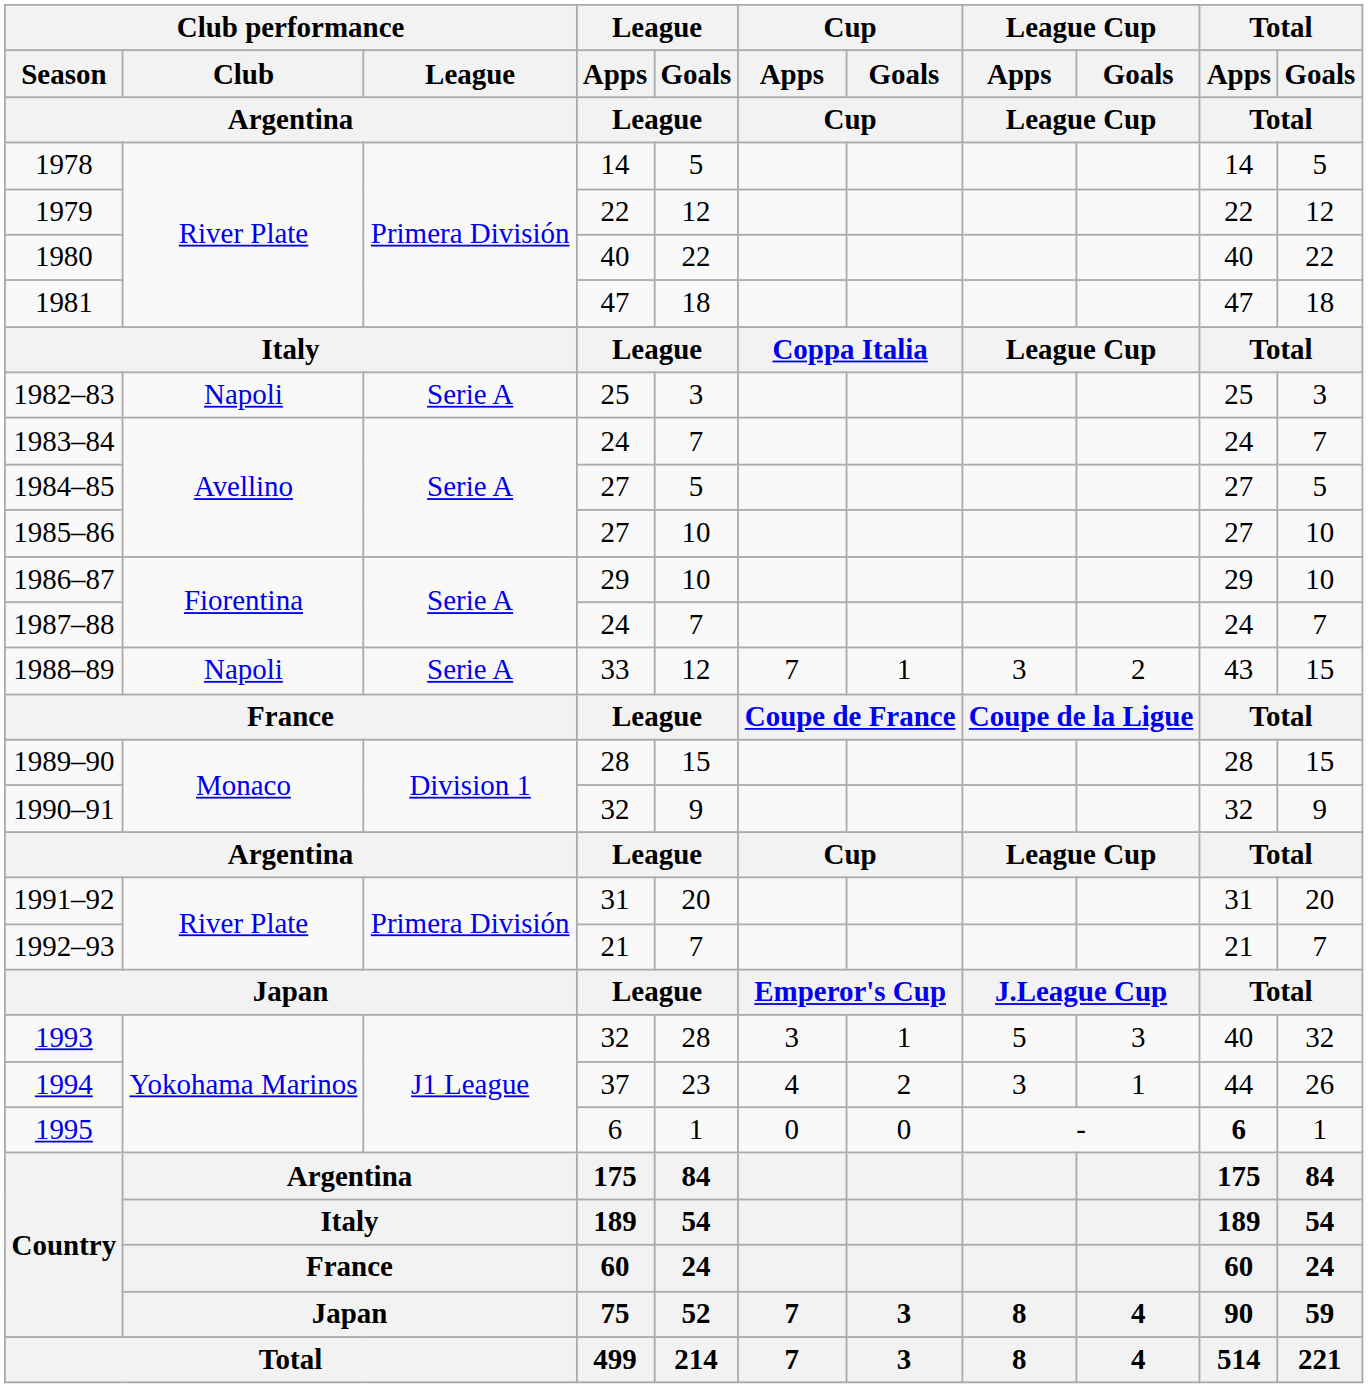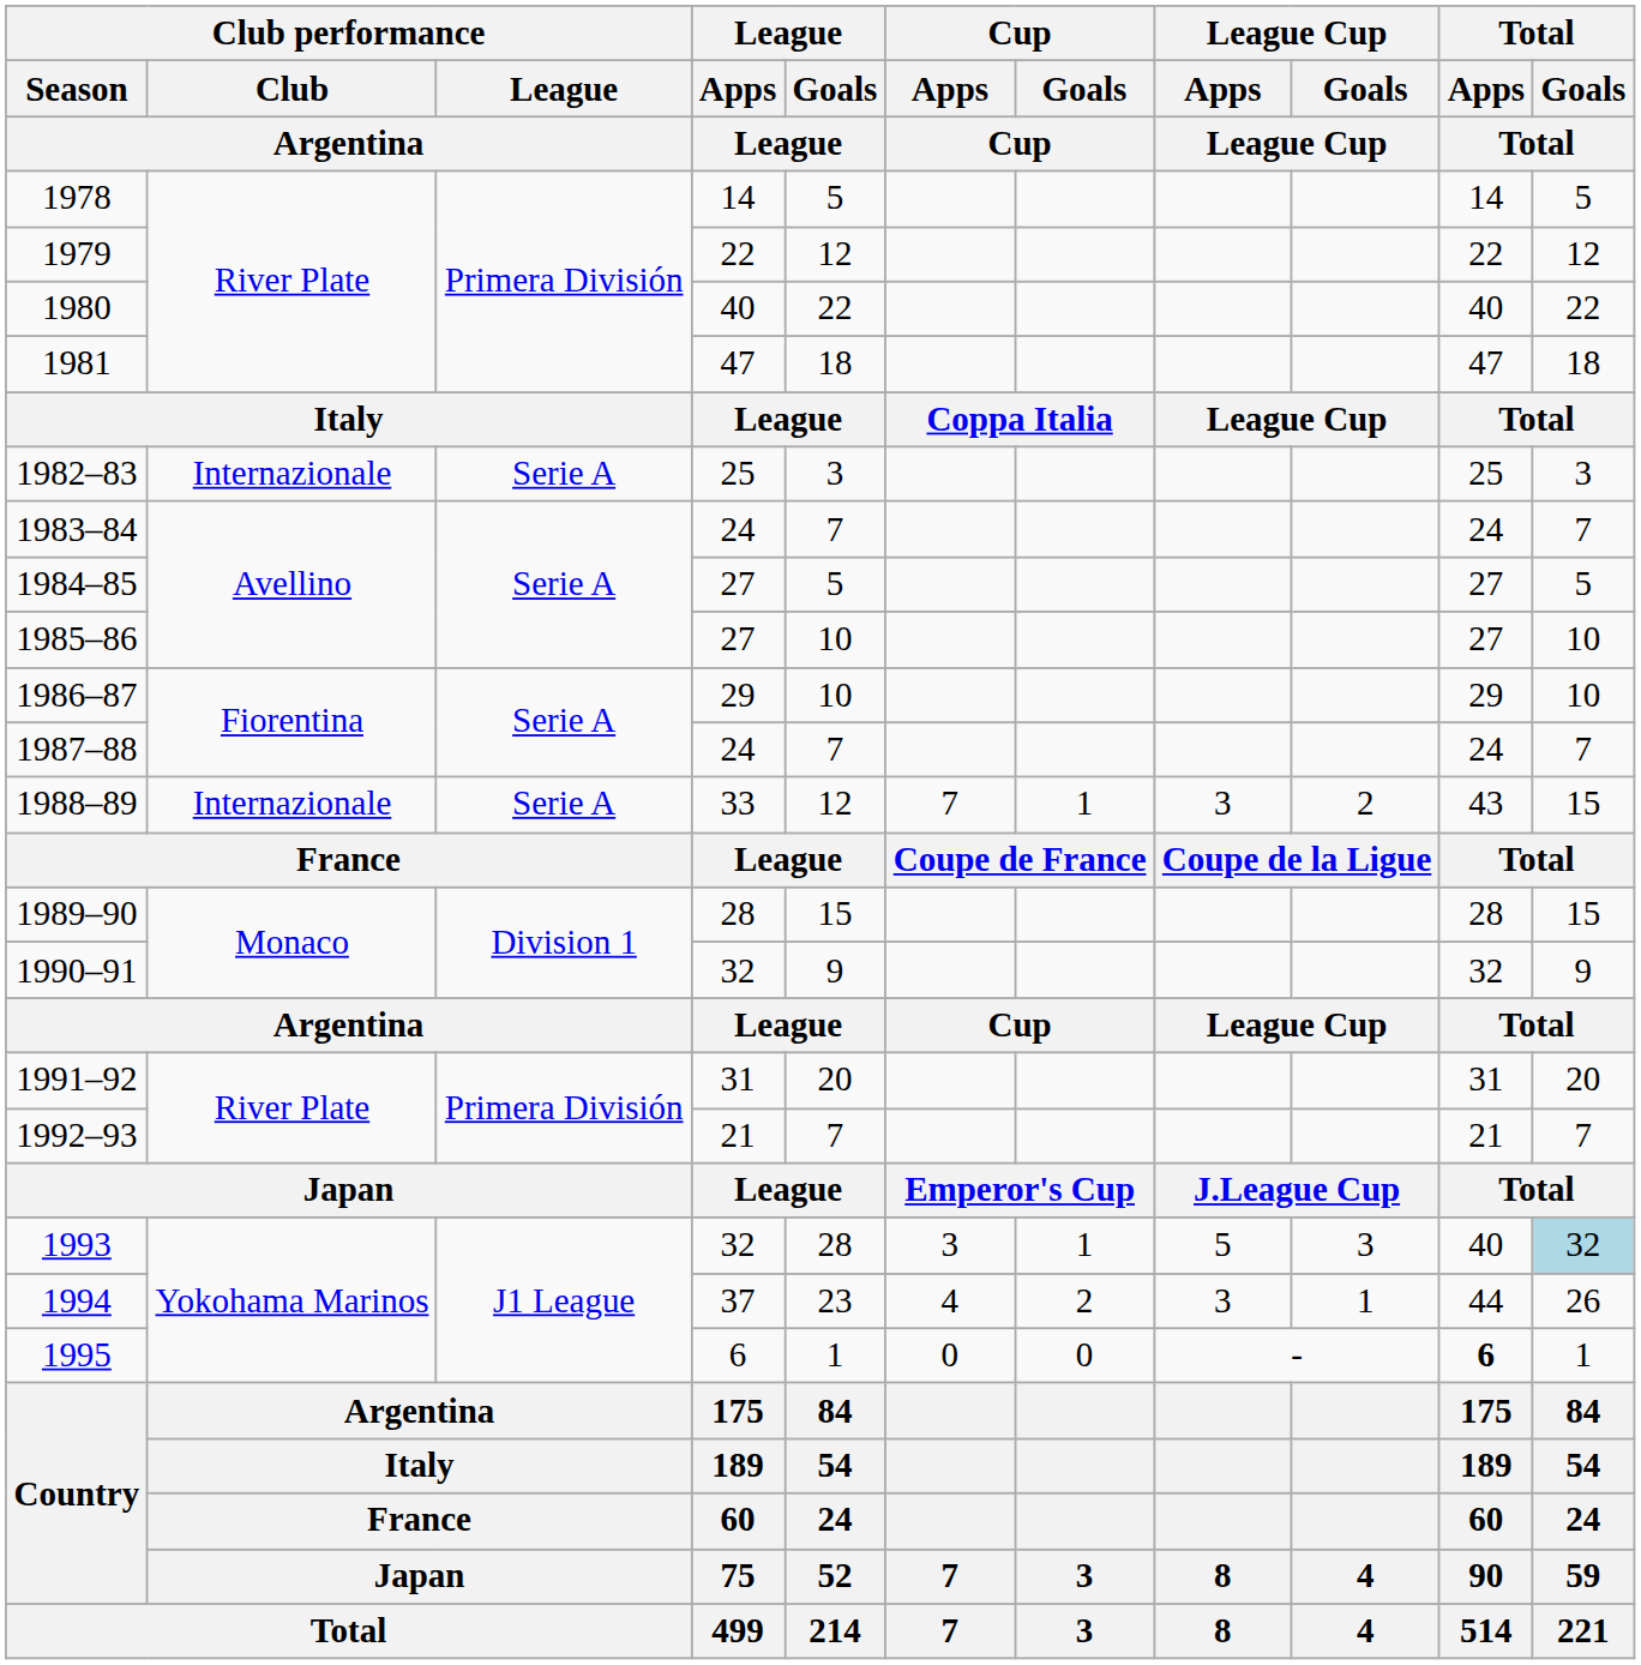1982–83 | Club performance / Club / Argentina: Napoli -> Internazionale
1988–89 | Club performance / Club / Argentina: Napoli -> Internazionale
1993 | Total / Goals / Total: no background -> lightblue background
